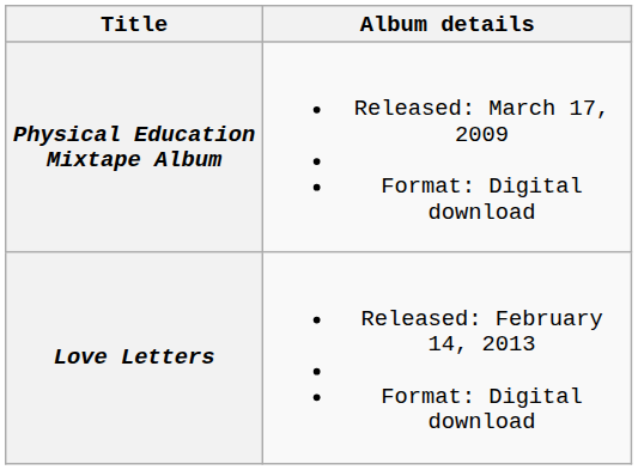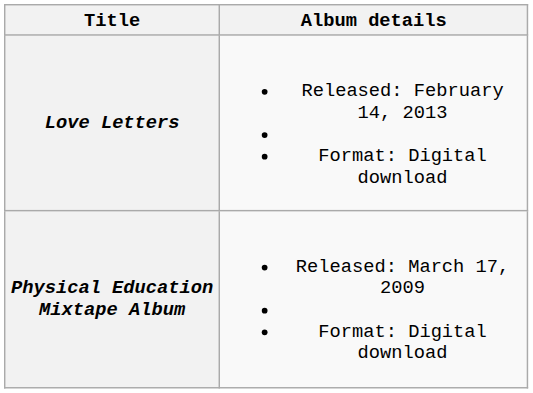rows swapped: Physical Education Mixtape Album <-> Love Letters
